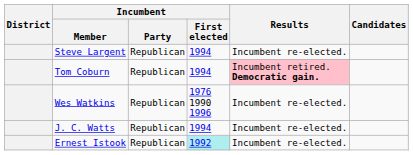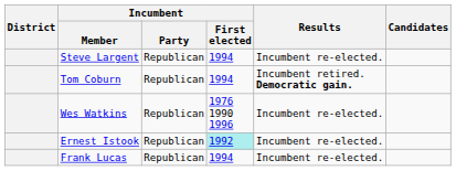Tom Coburn | Results: pink background -> no background
- row: J. C. Watts | Republican | 1994 | Incumbent re-elected.
+ row: Frank Lucas | Republican | 1994 | Incumbent re-elected.
